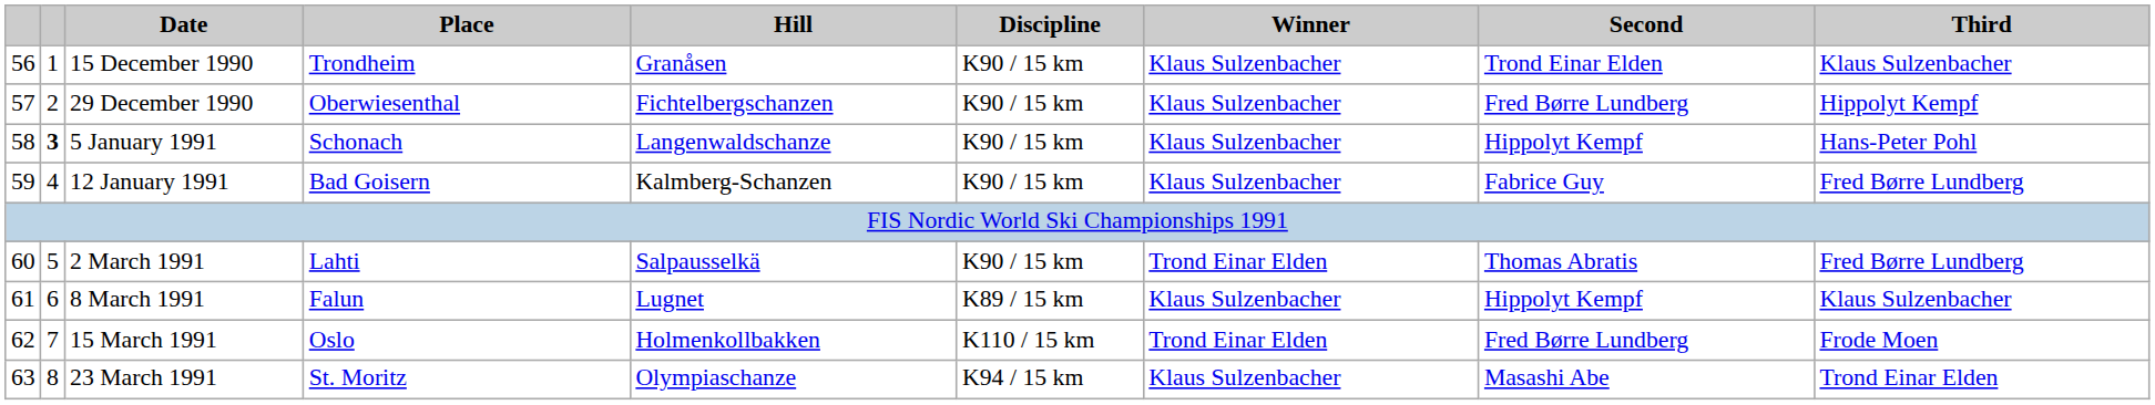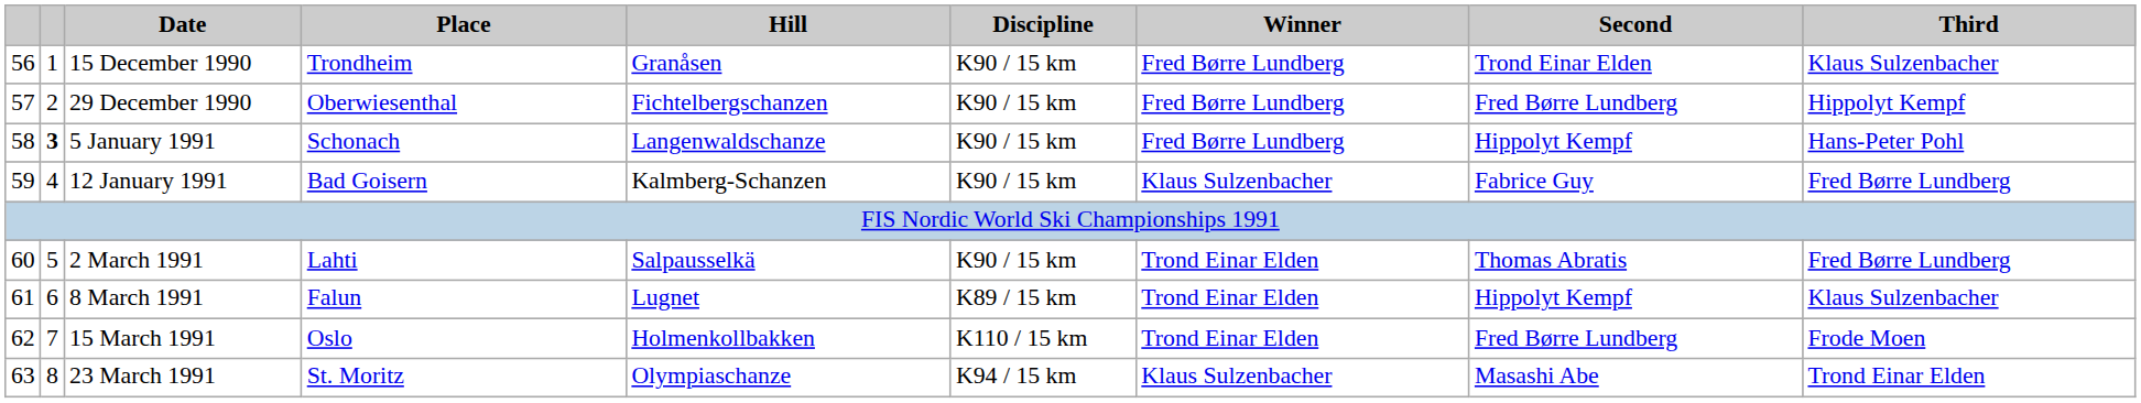15 December 1990 | Winner: Klaus Sulzenbacher -> Fred Børre Lundberg
29 December 1990 | Winner: Klaus Sulzenbacher -> Fred Børre Lundberg
5 January 1991 | Winner: Klaus Sulzenbacher -> Fred Børre Lundberg
8 March 1991 | Winner: Klaus Sulzenbacher -> Trond Einar Elden
